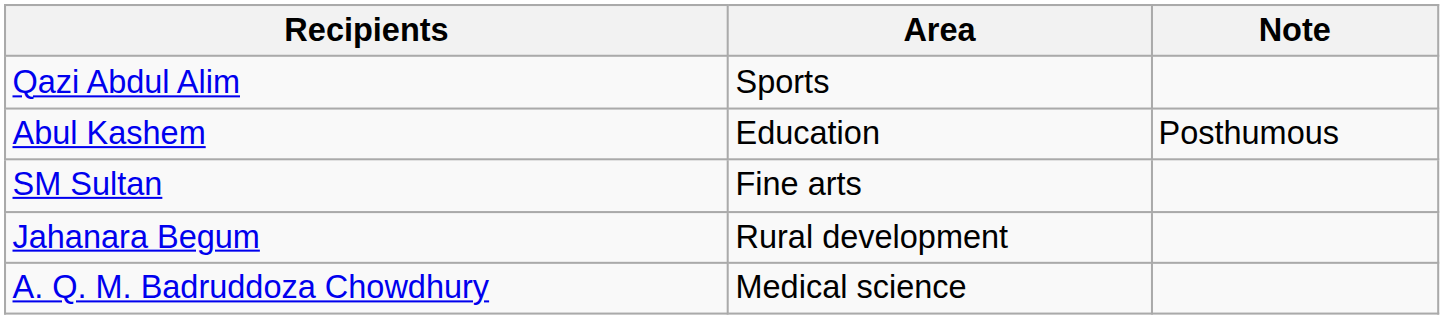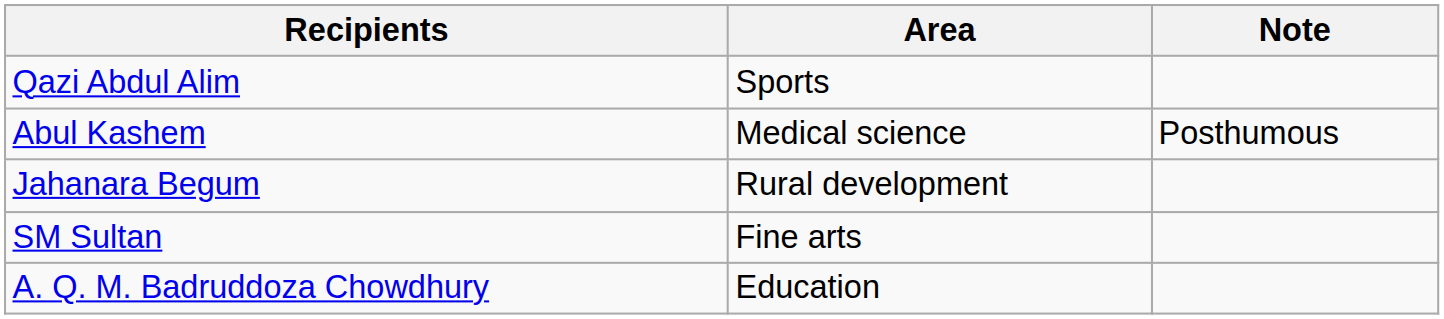Abul Kashem | Area: Education -> Medical science
rows swapped: SM Sultan <-> Jahanara Begum
A. Q. M. Badruddoza Chowdhury | Area: Medical science -> Education
